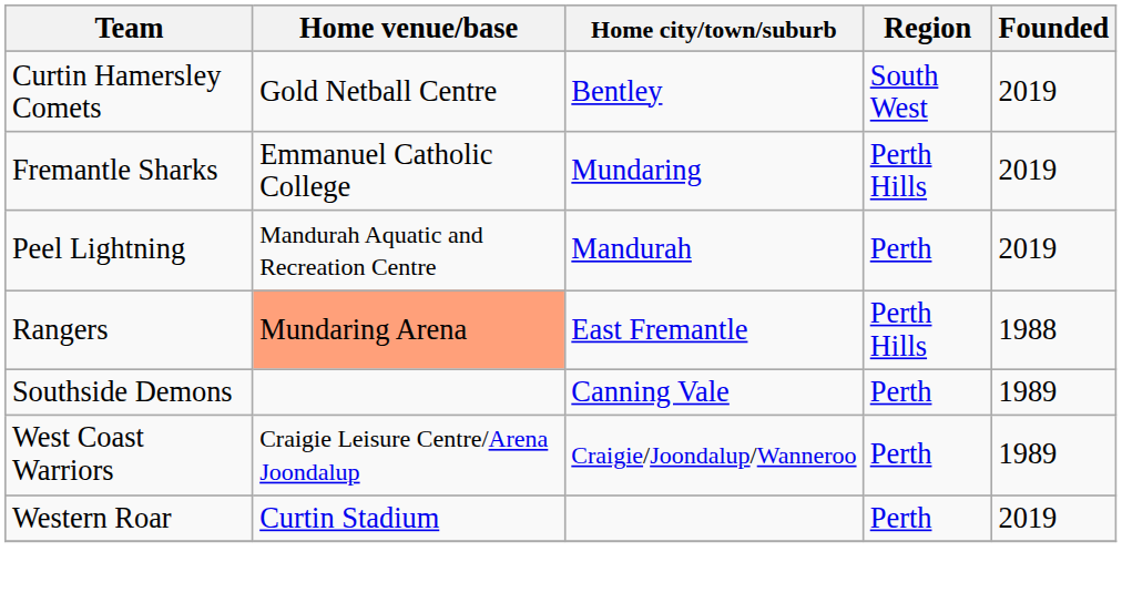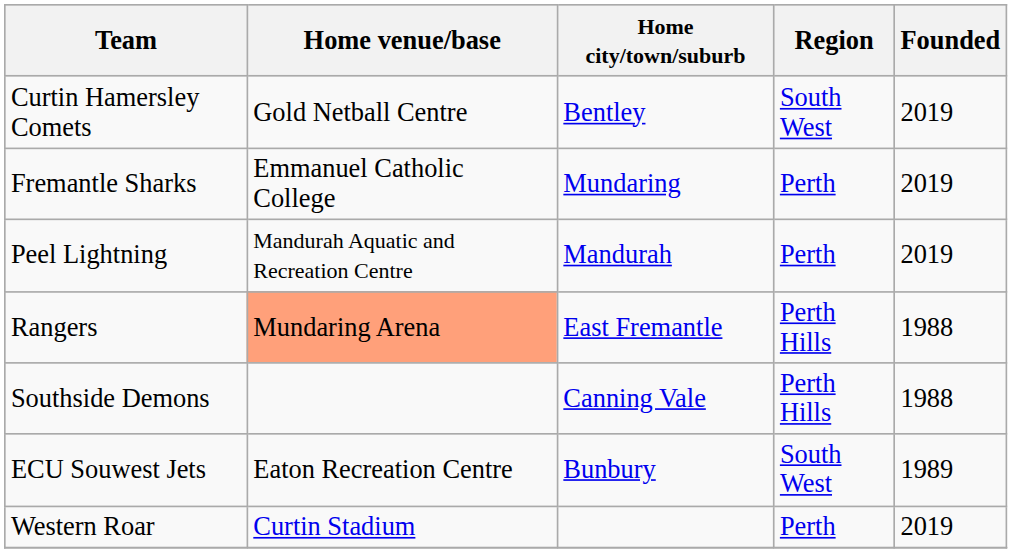Fremantle Sharks | Region: Perth Hills -> Perth
Southside Demons | Region: Perth -> Perth Hills
Southside Demons | Founded: 1989 -> 1988
+ row: ECU Souwest Jets | Eaton Recreation Centre | Bunbury | South West | 1989
- row: West Coast Warriors | Craigie Leisure Centre/Arena Joondalup | Craigie/Joondalup/Wanneroo | Perth | 1989
